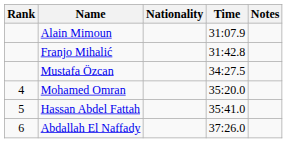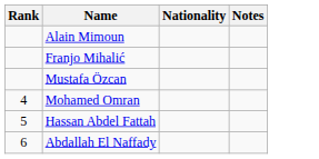- column: Time | 31:07.9 | 31:42.8 | 34:27.5 | 35:20.0 | 35:41.0 | 37:26.0
